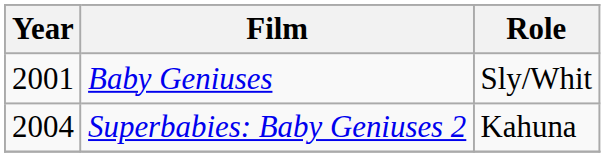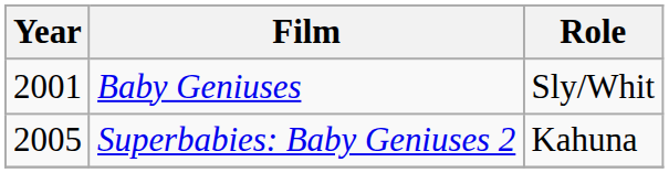Superbabies: Baby Geniuses 2 | Year: 2004 -> 2005
